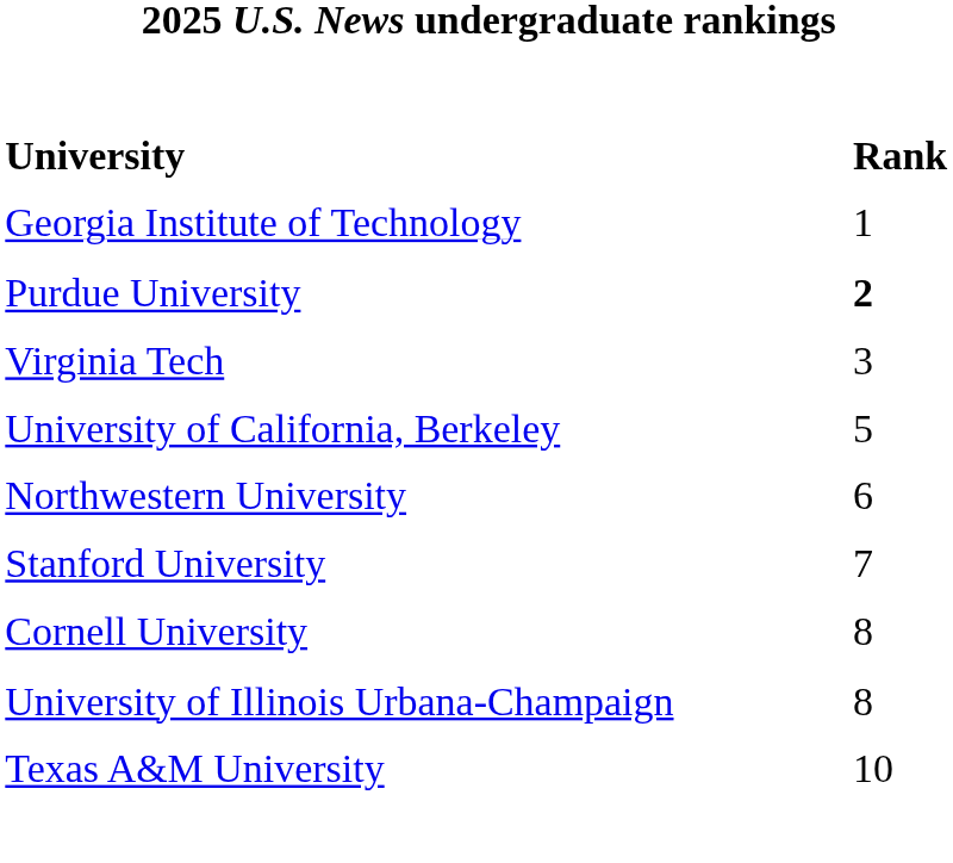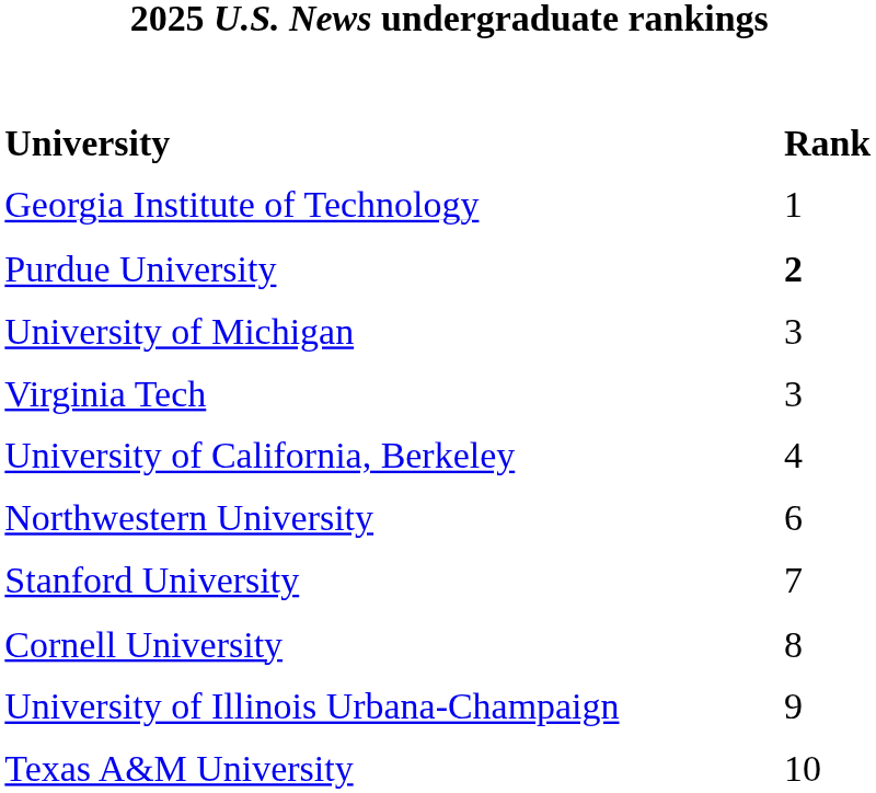+ row: University of Michigan | 3
University of California, Berkeley | column 2: 5 -> 4
University of Illinois Urbana-Champaign | column 2: 8 -> 9
